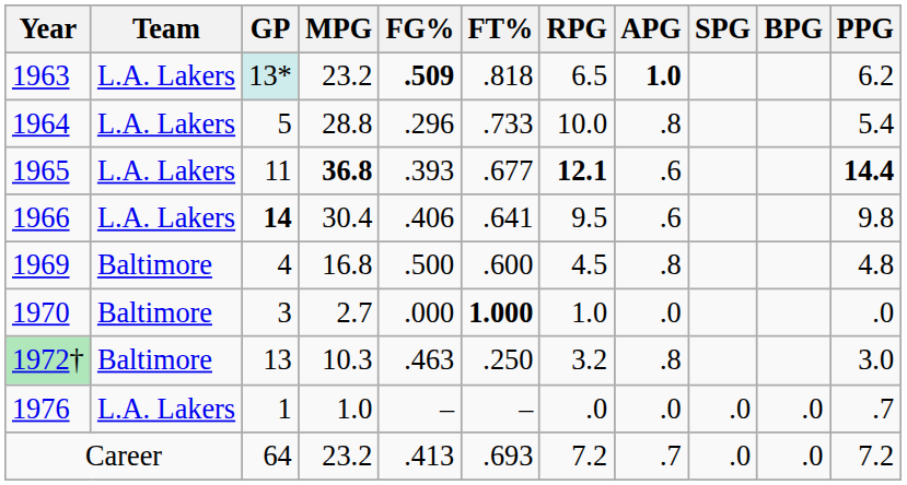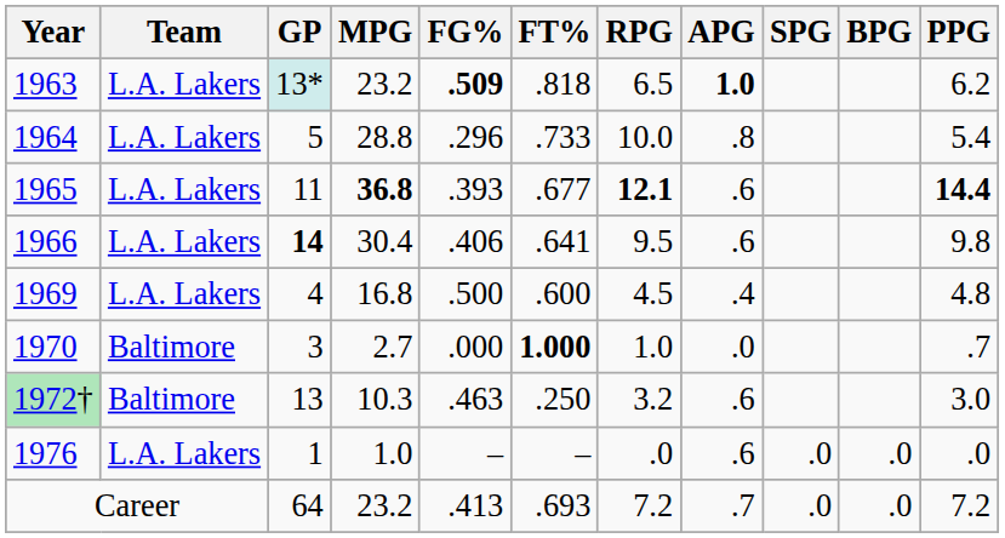1969 | Team: Baltimore -> L.A. Lakers
1969 | APG: .8 -> .4
1970 | PPG: .0 -> .7
1972† | APG: .8 -> .6
1976 | APG: .0 -> .6
1976 | PPG: .7 -> .0
